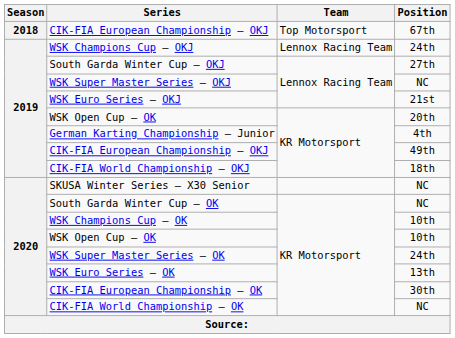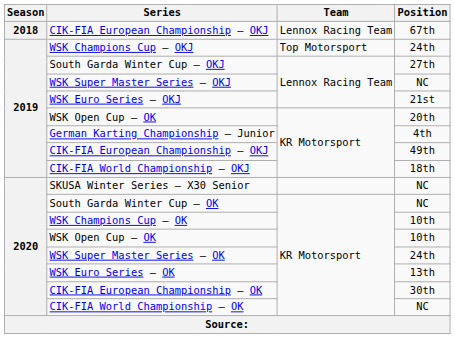CIK-FIA European Championship — OKJ / 67th | Team: Top Motorsport -> Lennox Racing Team
WSK Champions Cup — OKJ | Team: Lennox Racing Team -> Top Motorsport
